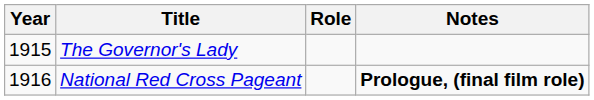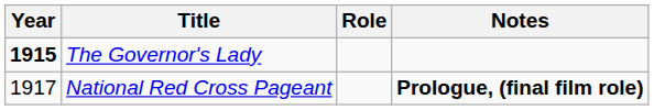The Governor's Lady | Year: normal -> bold
National Red Cross Pageant | Year: 1916 -> 1917
